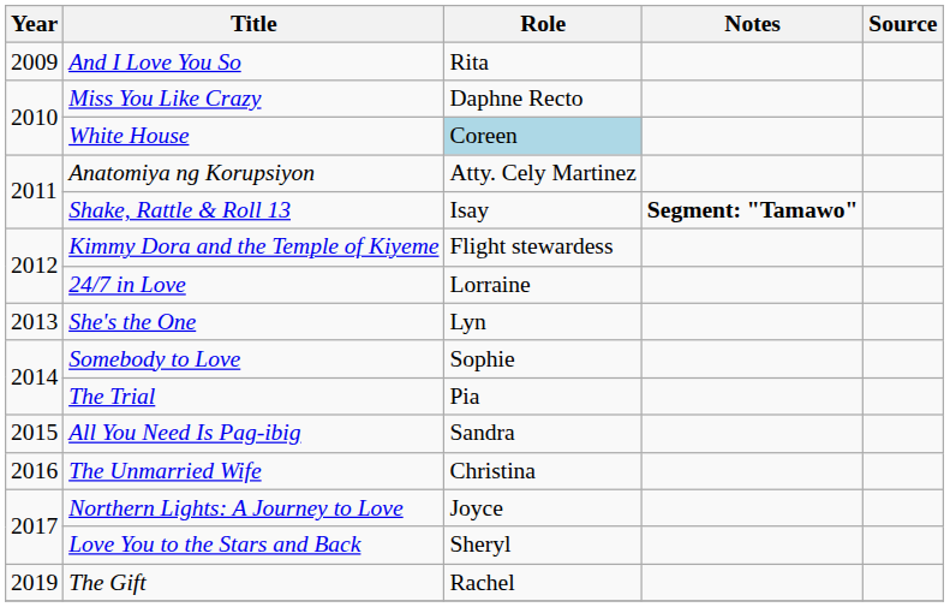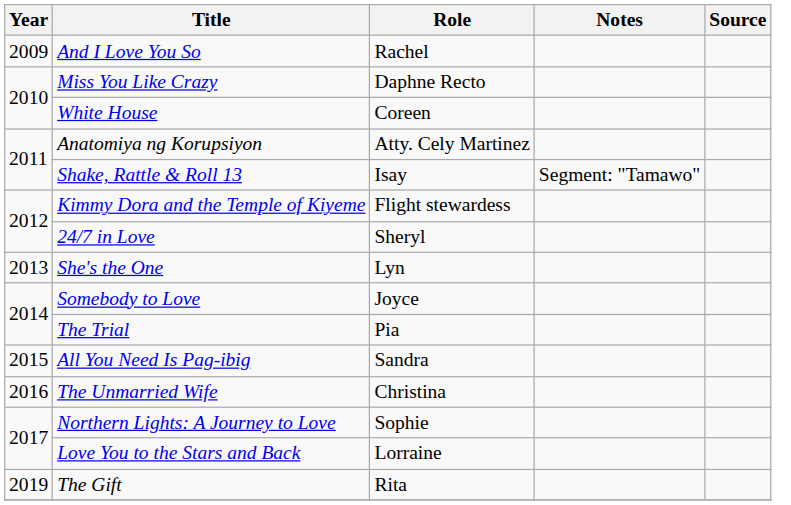And I Love You So | Role: Rita -> Rachel
White House | Role: lightblue background -> no background
Shake, Rattle & Roll 13 | Notes: bold -> normal
24/7 in Love | Role: Lorraine -> Sheryl
Somebody to Love | Role: Sophie -> Joyce
Northern Lights: A Journey to Love | Role: Joyce -> Sophie
Love You to the Stars and Back | Role: Sheryl -> Lorraine
The Gift | Role: Rachel -> Rita
